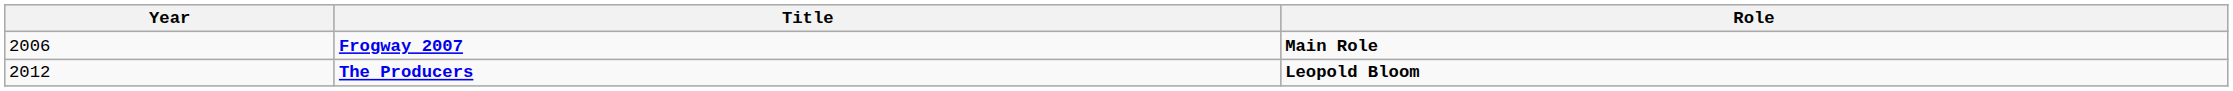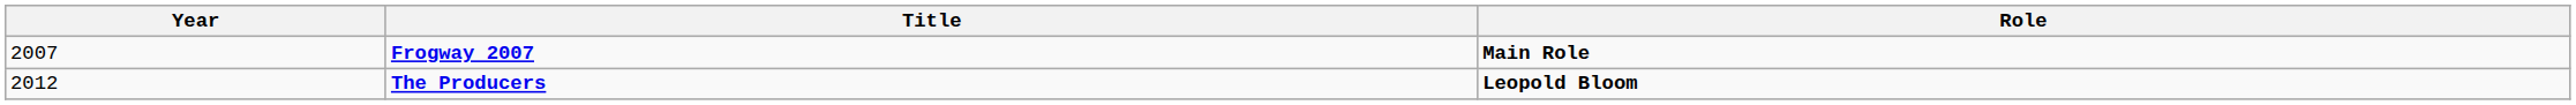Frogway 2007 | Year: 2006 -> 2007
